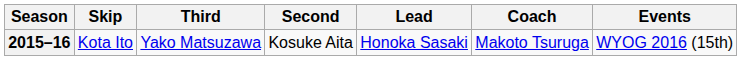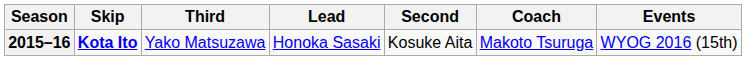columns swapped: Second <-> Lead
2015–16 | Skip: normal -> bold
